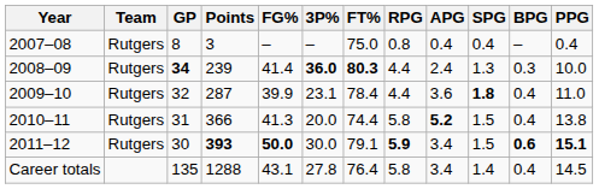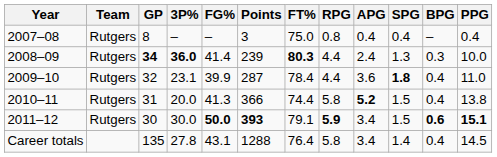columns swapped: Points <-> 3P%
